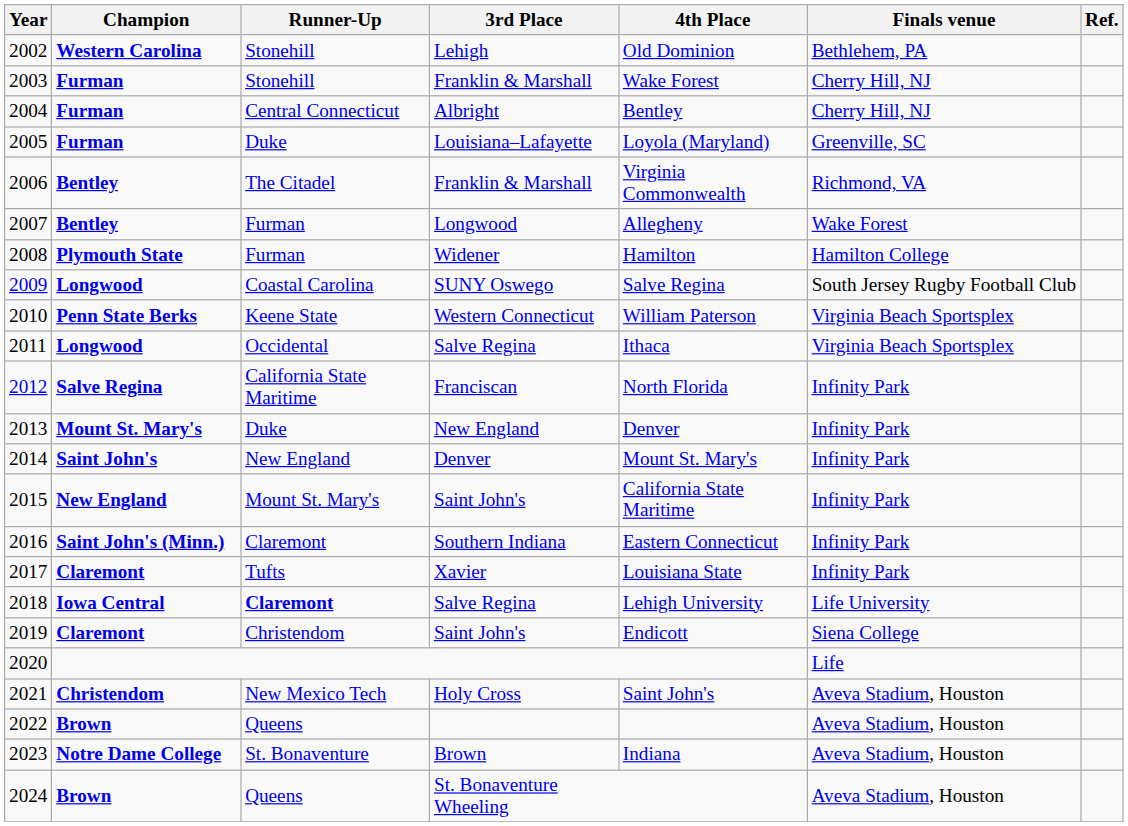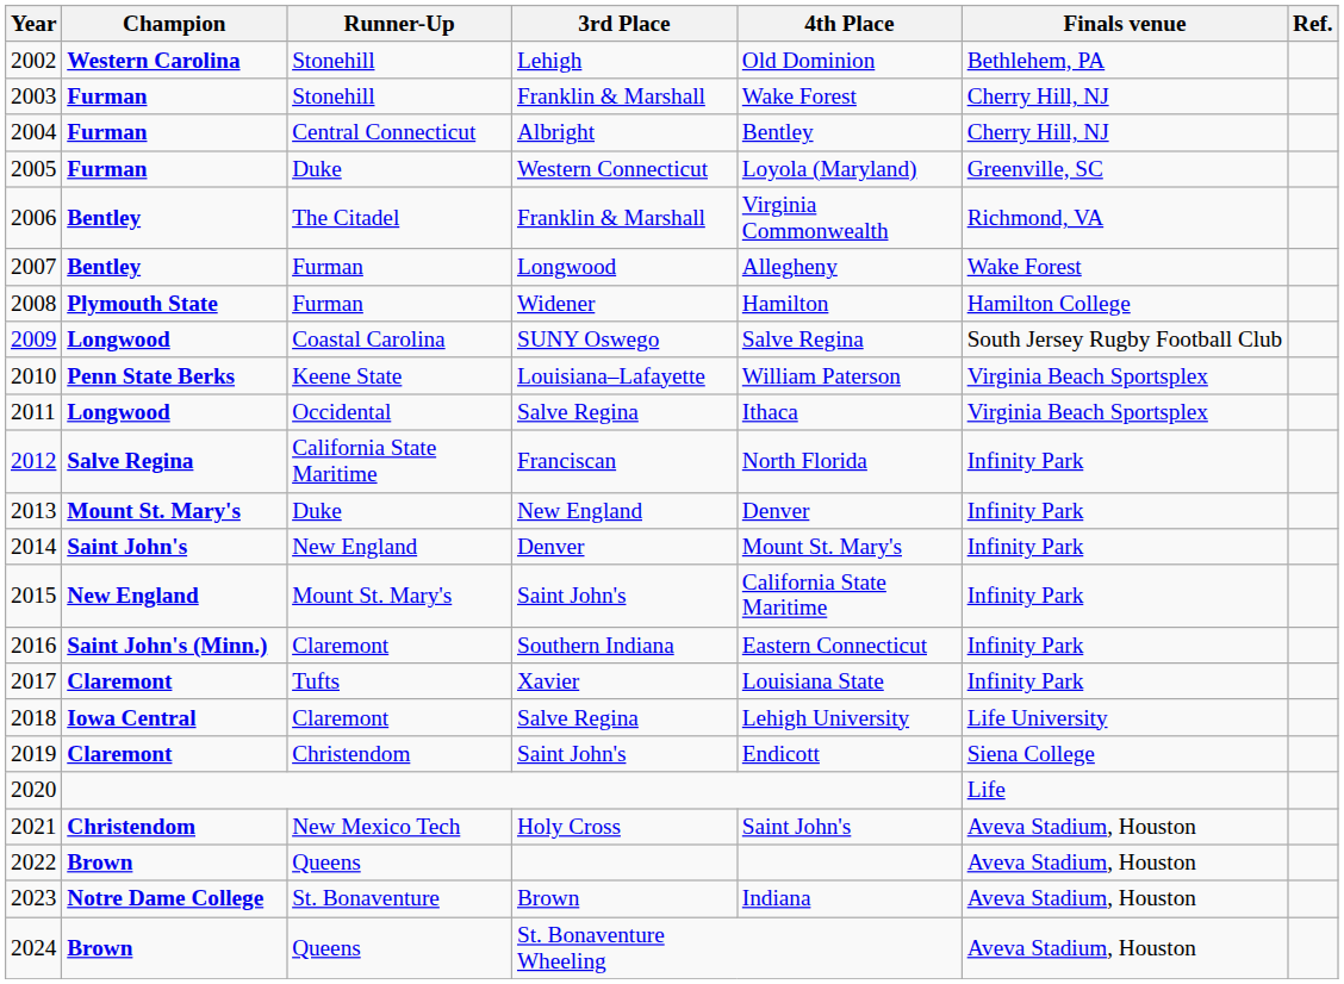2005 | 3rd Place: Louisiana–Lafayette -> Western Connecticut
2010 | 3rd Place: Western Connecticut -> Louisiana–Lafayette
2018 | Runner-Up: bold -> normal
